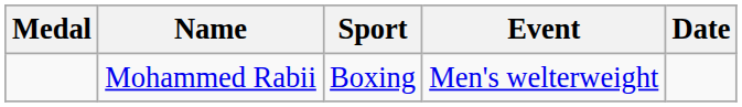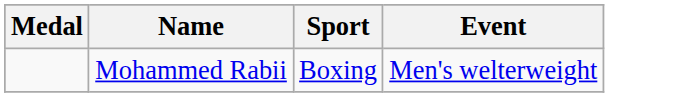- column: Date
